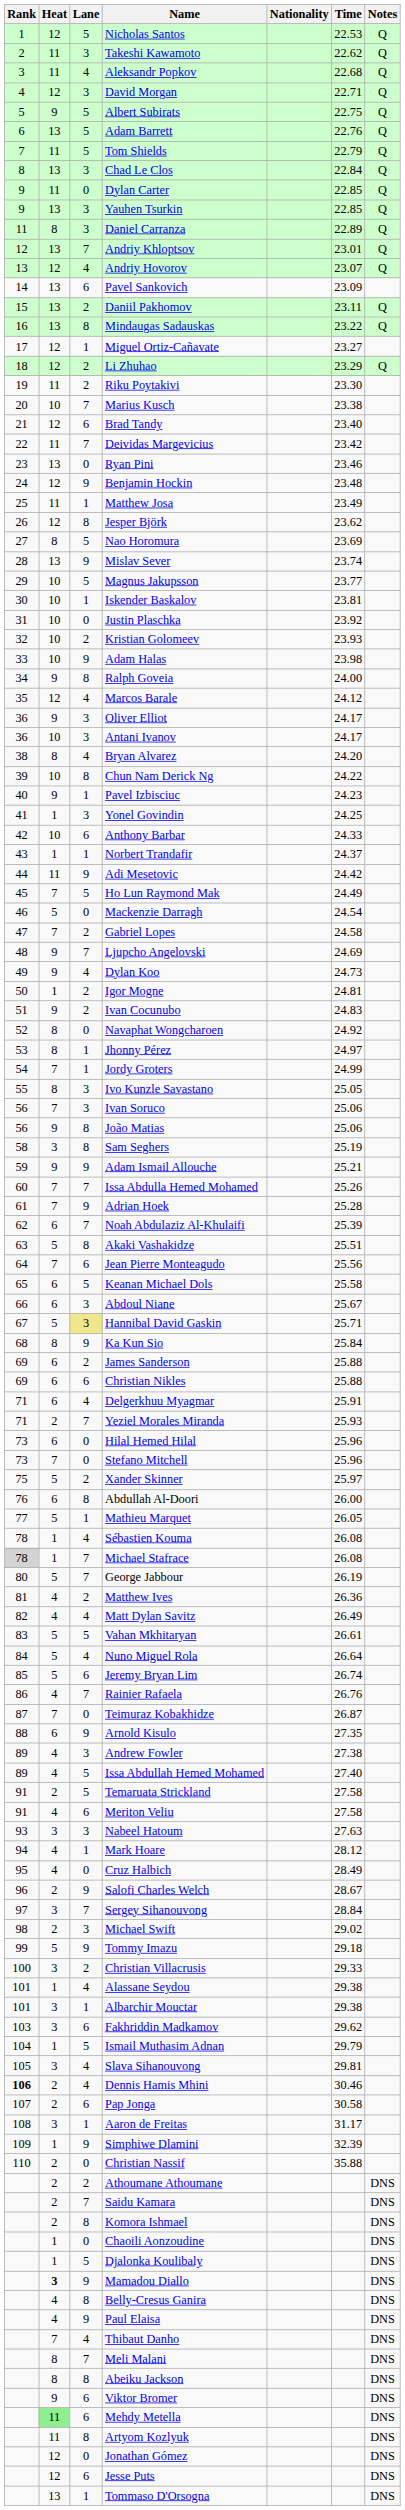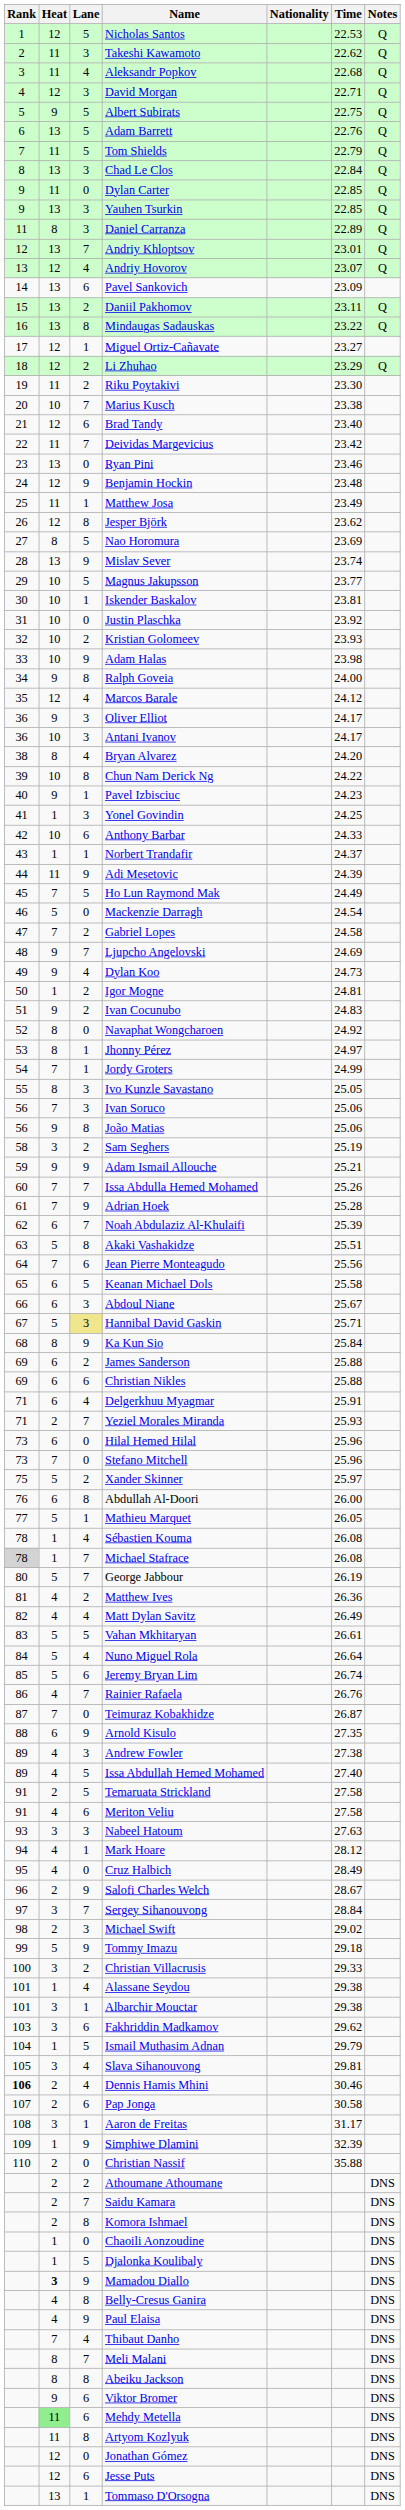Adi Mesetovic | Time: 24.42 -> 24.39
Sam Seghers | Lane: 8 -> 2
